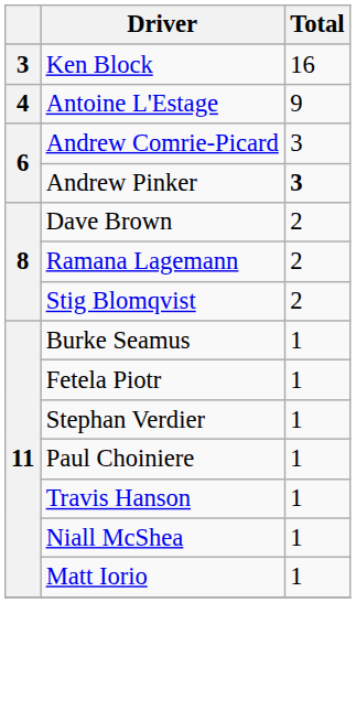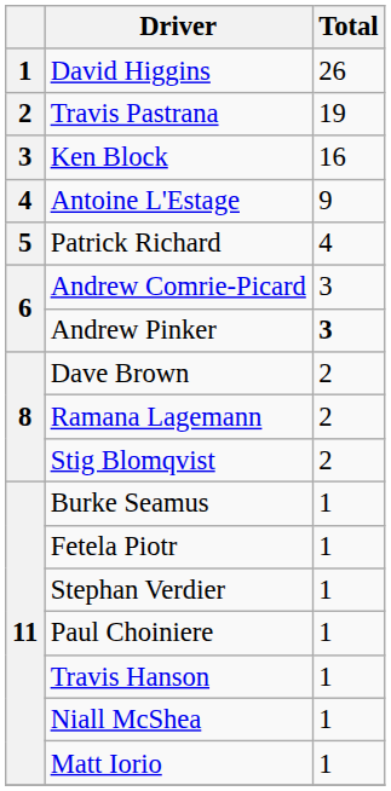+ row: 1 | David Higgins | 26
+ row: 2 | Travis Pastrana | 19
+ row: 5 | Patrick Richard | 4
